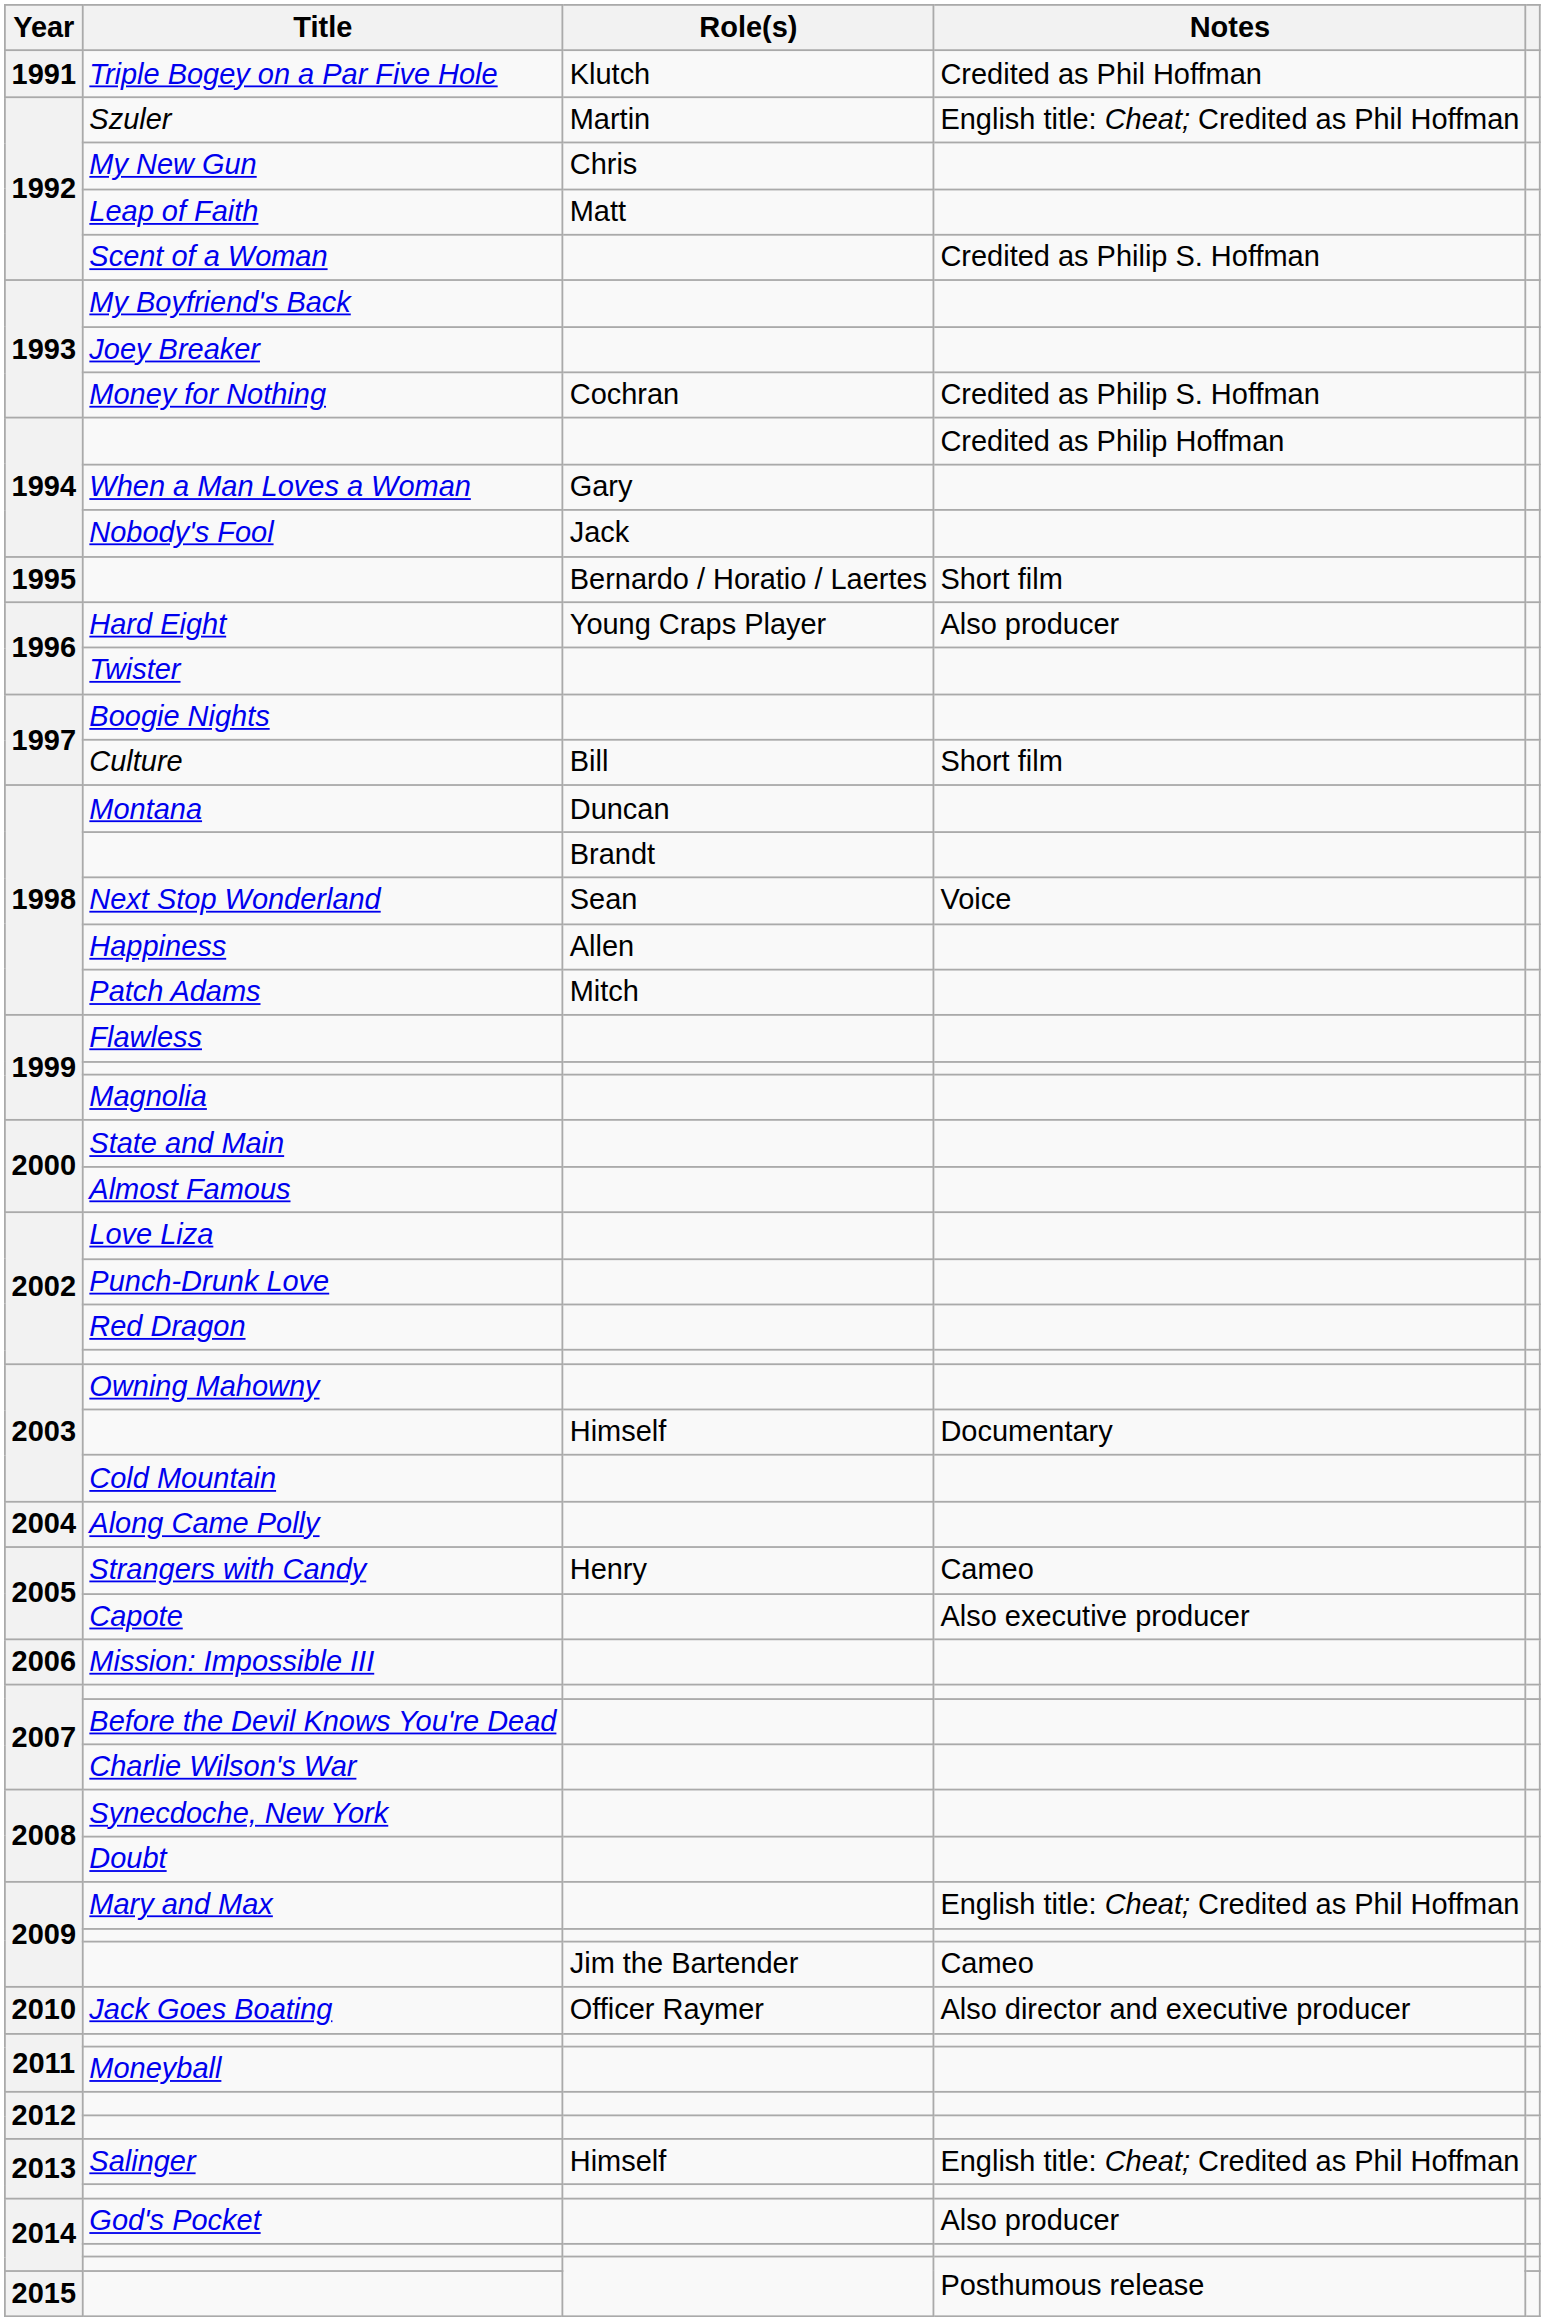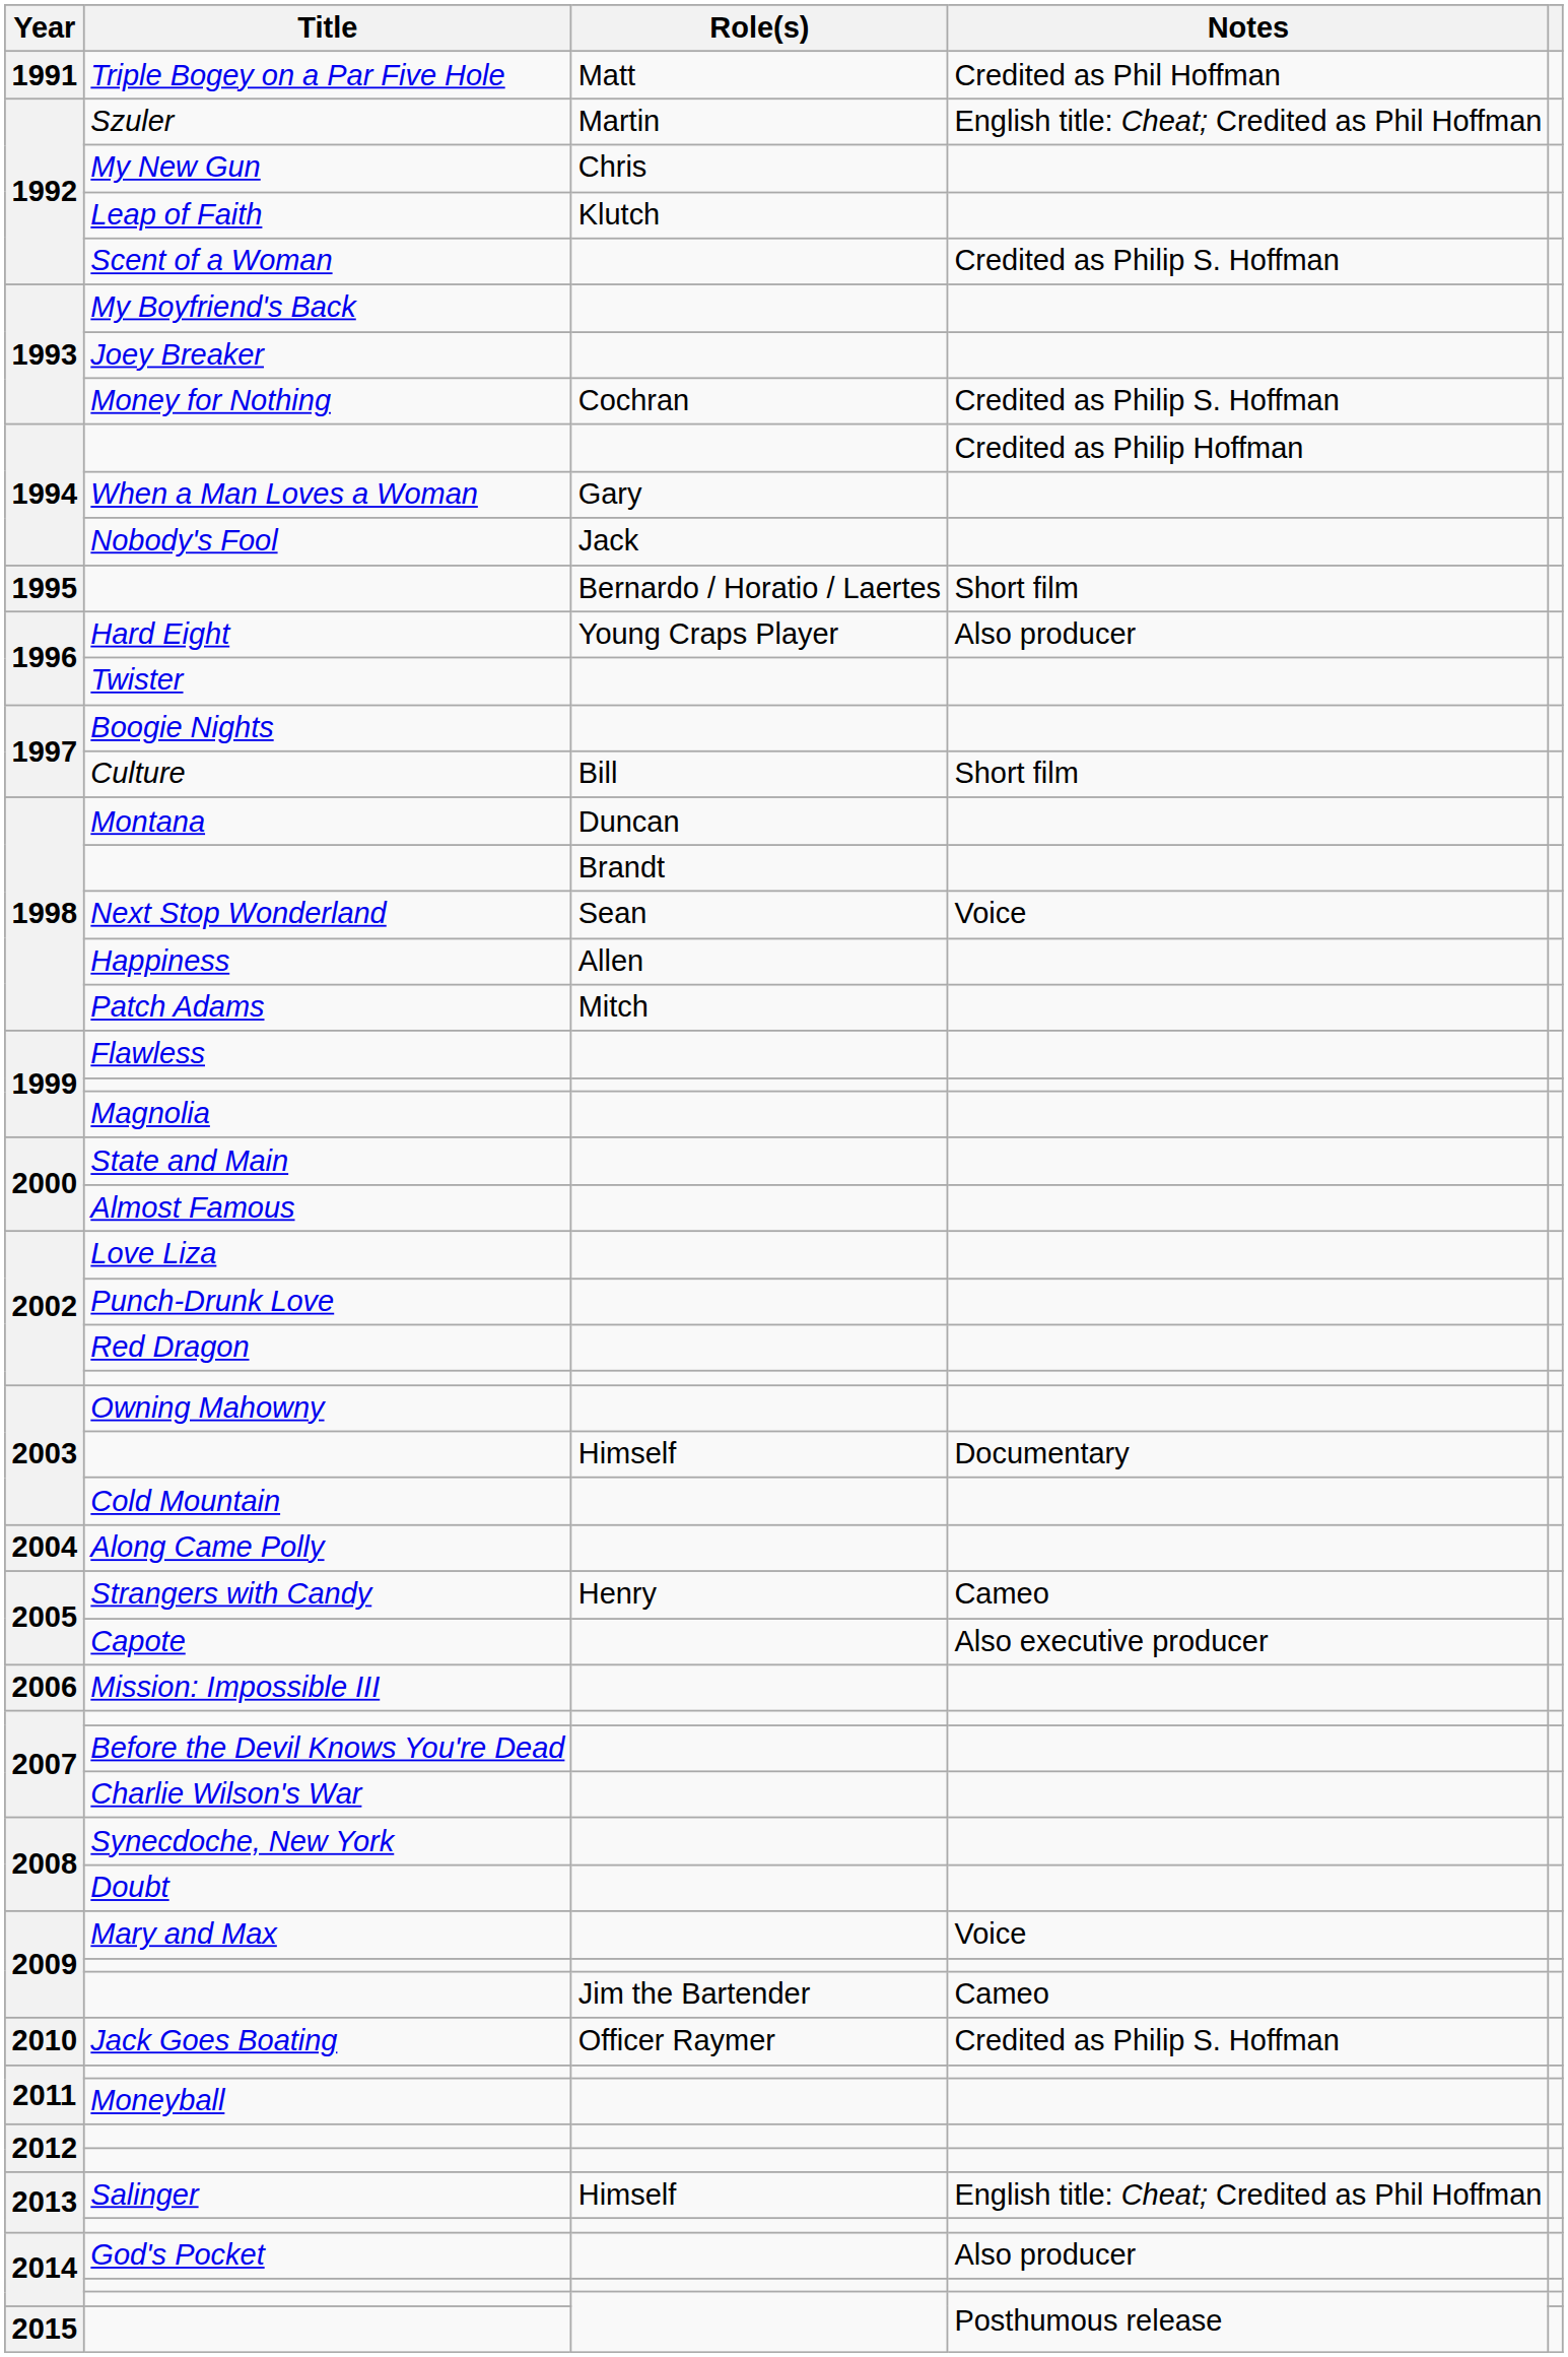Triple Bogey on a Par Five Hole | Role(s): Klutch -> Matt
Leap of Faith | Role(s): Matt -> Klutch
Mary and Max | Notes: English title: Cheat; Credited as Phil Hoffman -> Voice
Jack Goes Boating | Notes: Also director and executive producer -> Credited as Philip S. Hoffman
